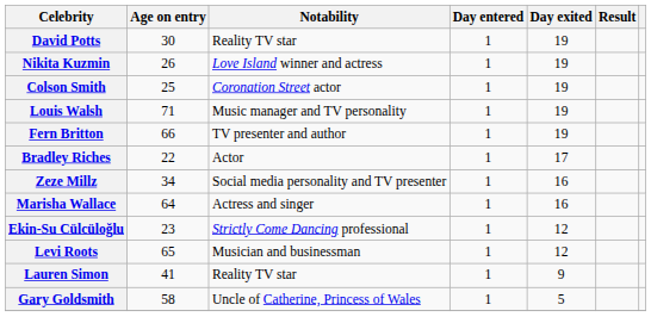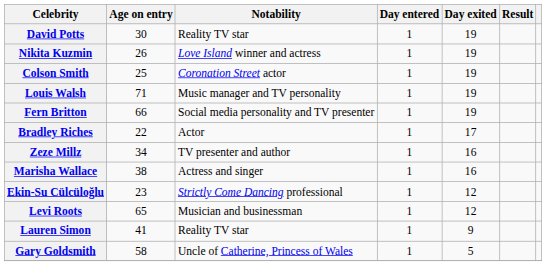Fern Britton | Notability: TV presenter and author -> Social media personality and TV presenter
Zeze Millz | Notability: Social media personality and TV presenter -> TV presenter and author
Marisha Wallace | Age on entry: 64 -> 38
